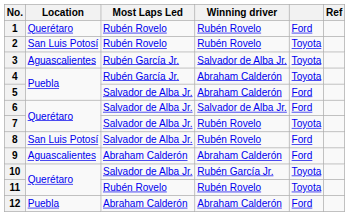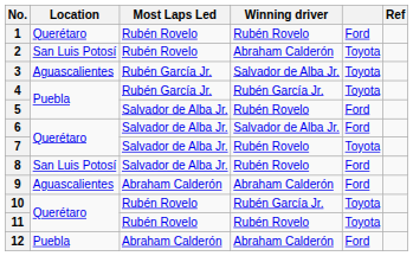2 | Winning driver: Rubén Rovelo -> Abraham Calderón
4 | Winning driver: Abraham Calderón -> Rubén García Jr.
5 | Winning driver: Abraham Calderón -> Rubén Rovelo
10 | Most Laps Led: Salvador de Alba Jr. -> Rubén Rovelo
